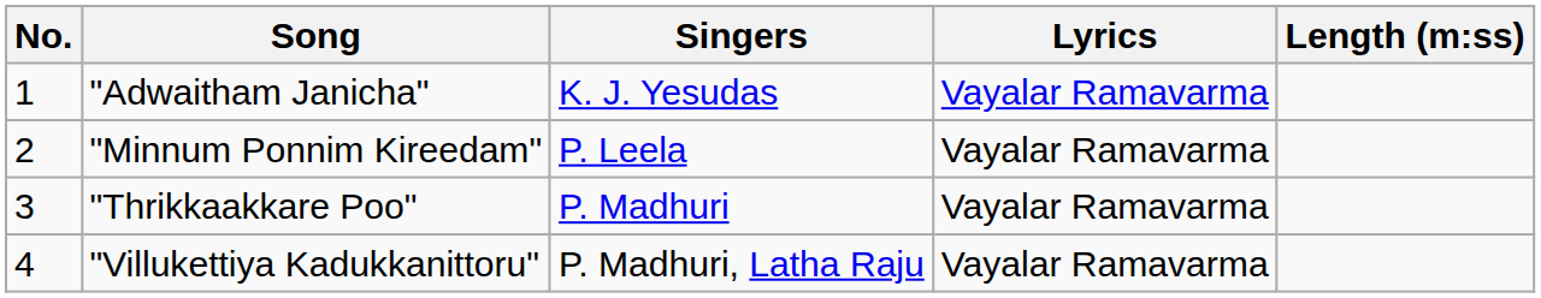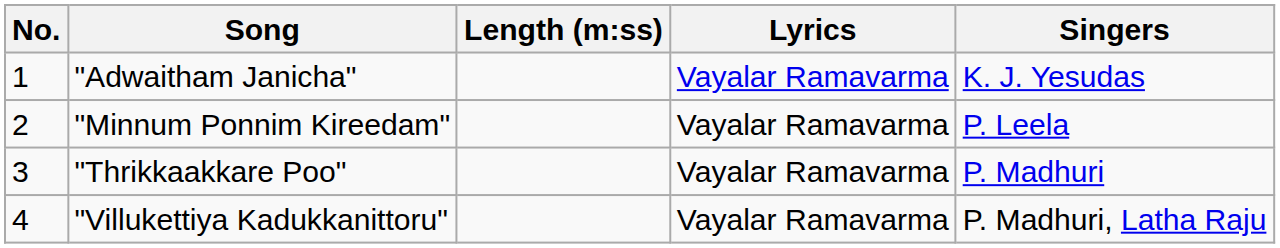columns swapped: Singers <-> Length (m:ss)
